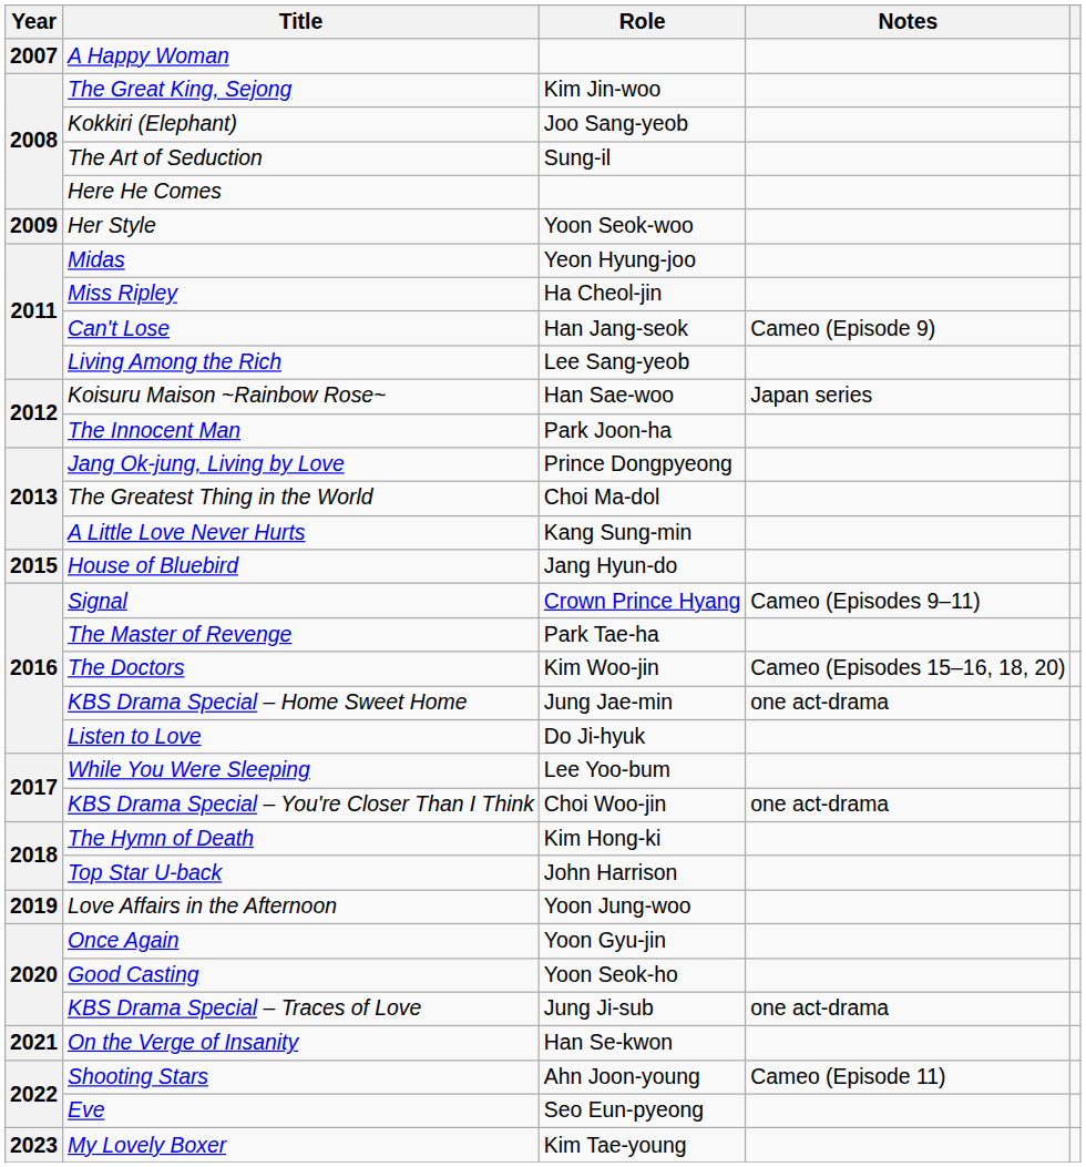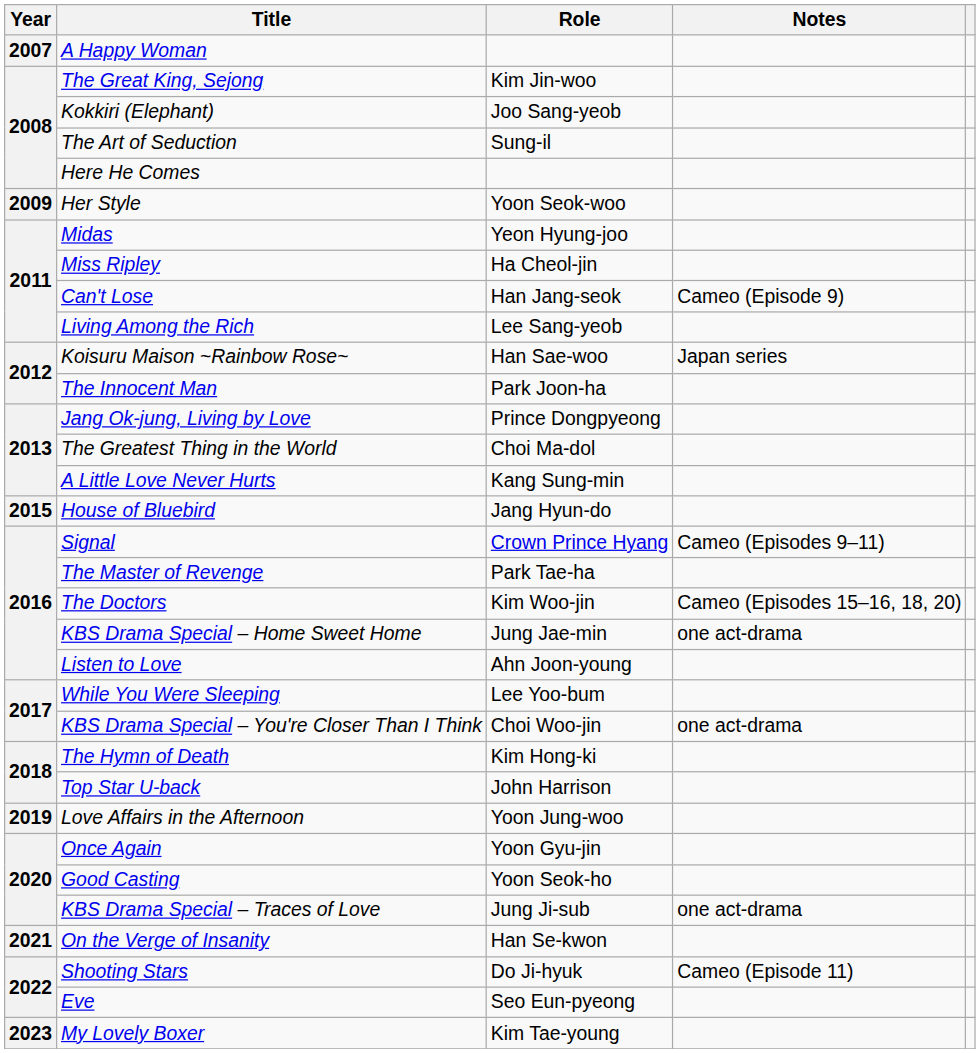Listen to Love | Role: Do Ji-hyuk -> Ahn Joon-young
Shooting Stars | Role: Ahn Joon-young -> Do Ji-hyuk
